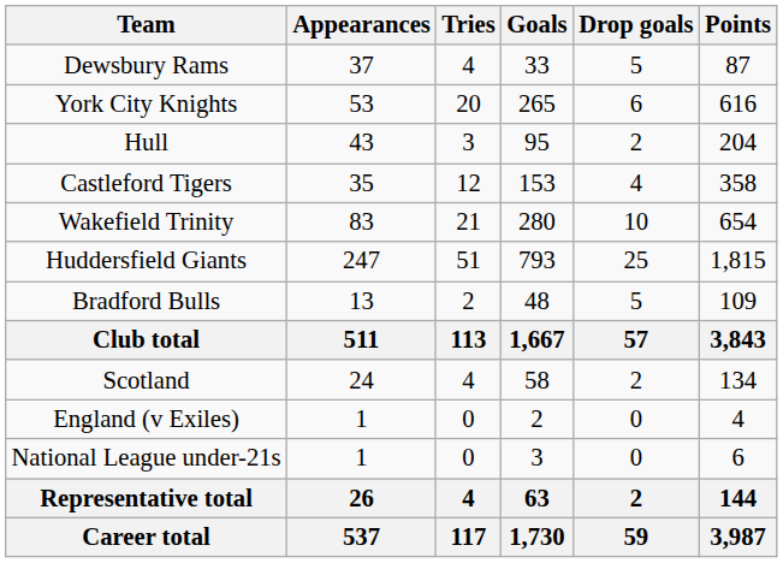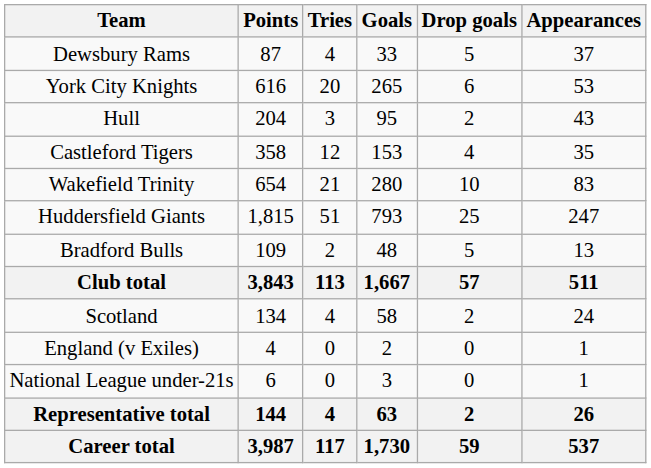columns swapped: Appearances <-> Points
